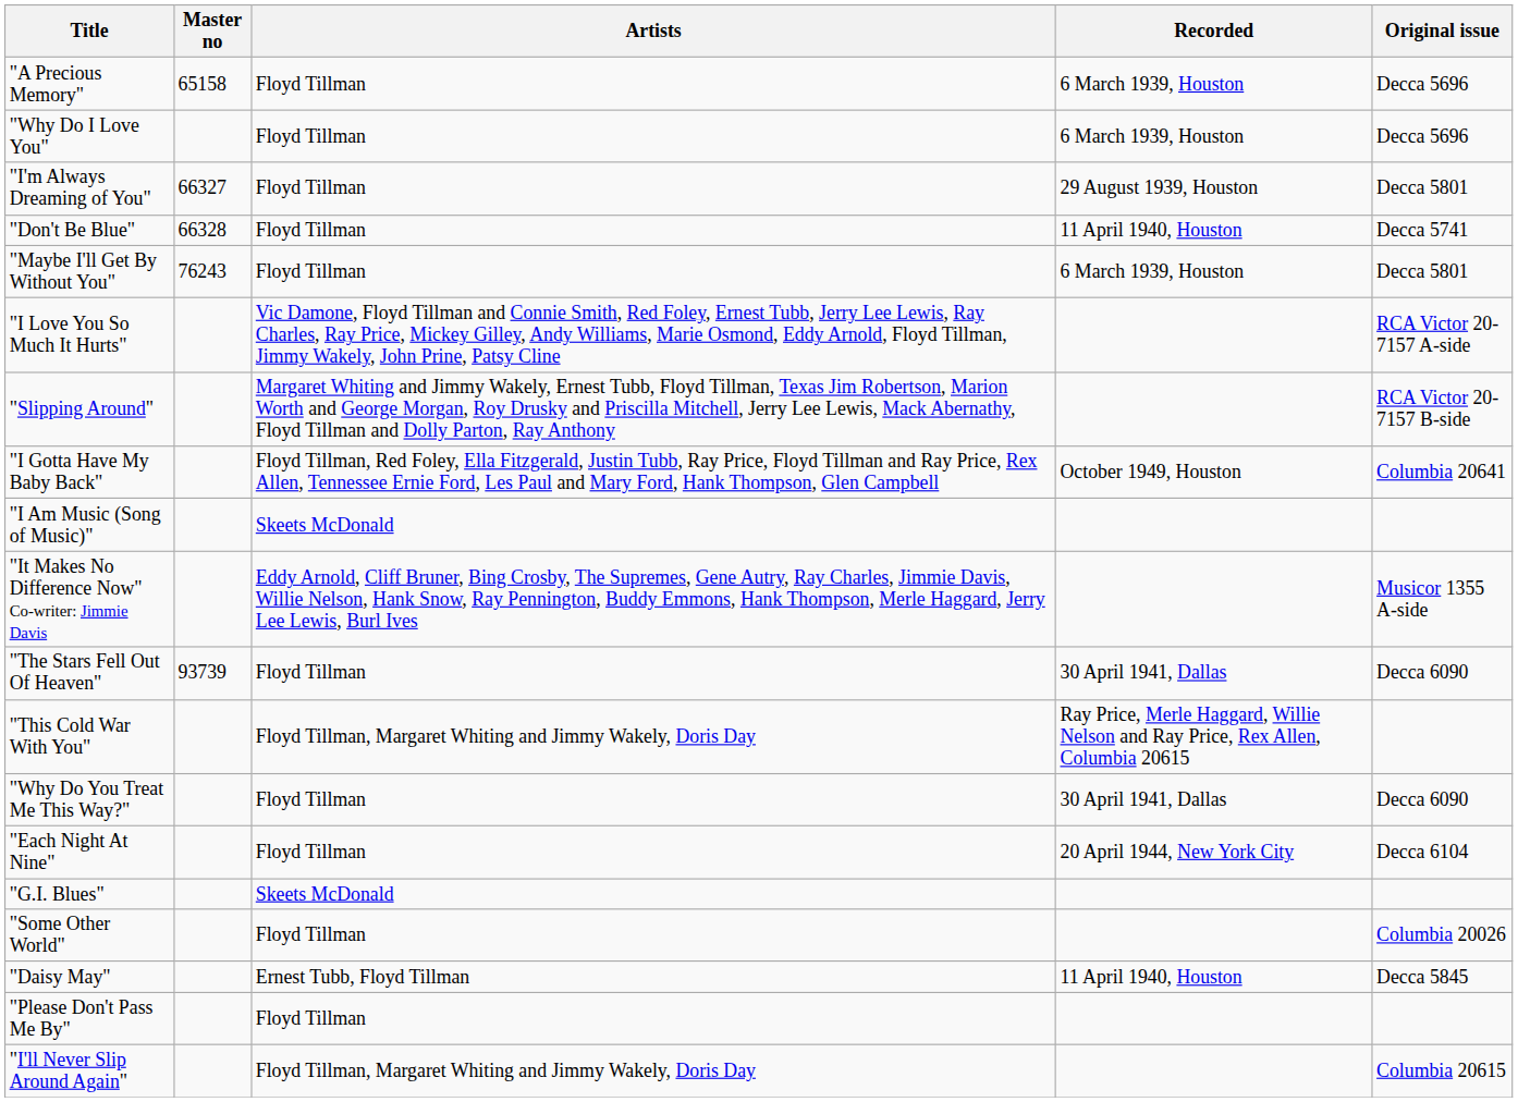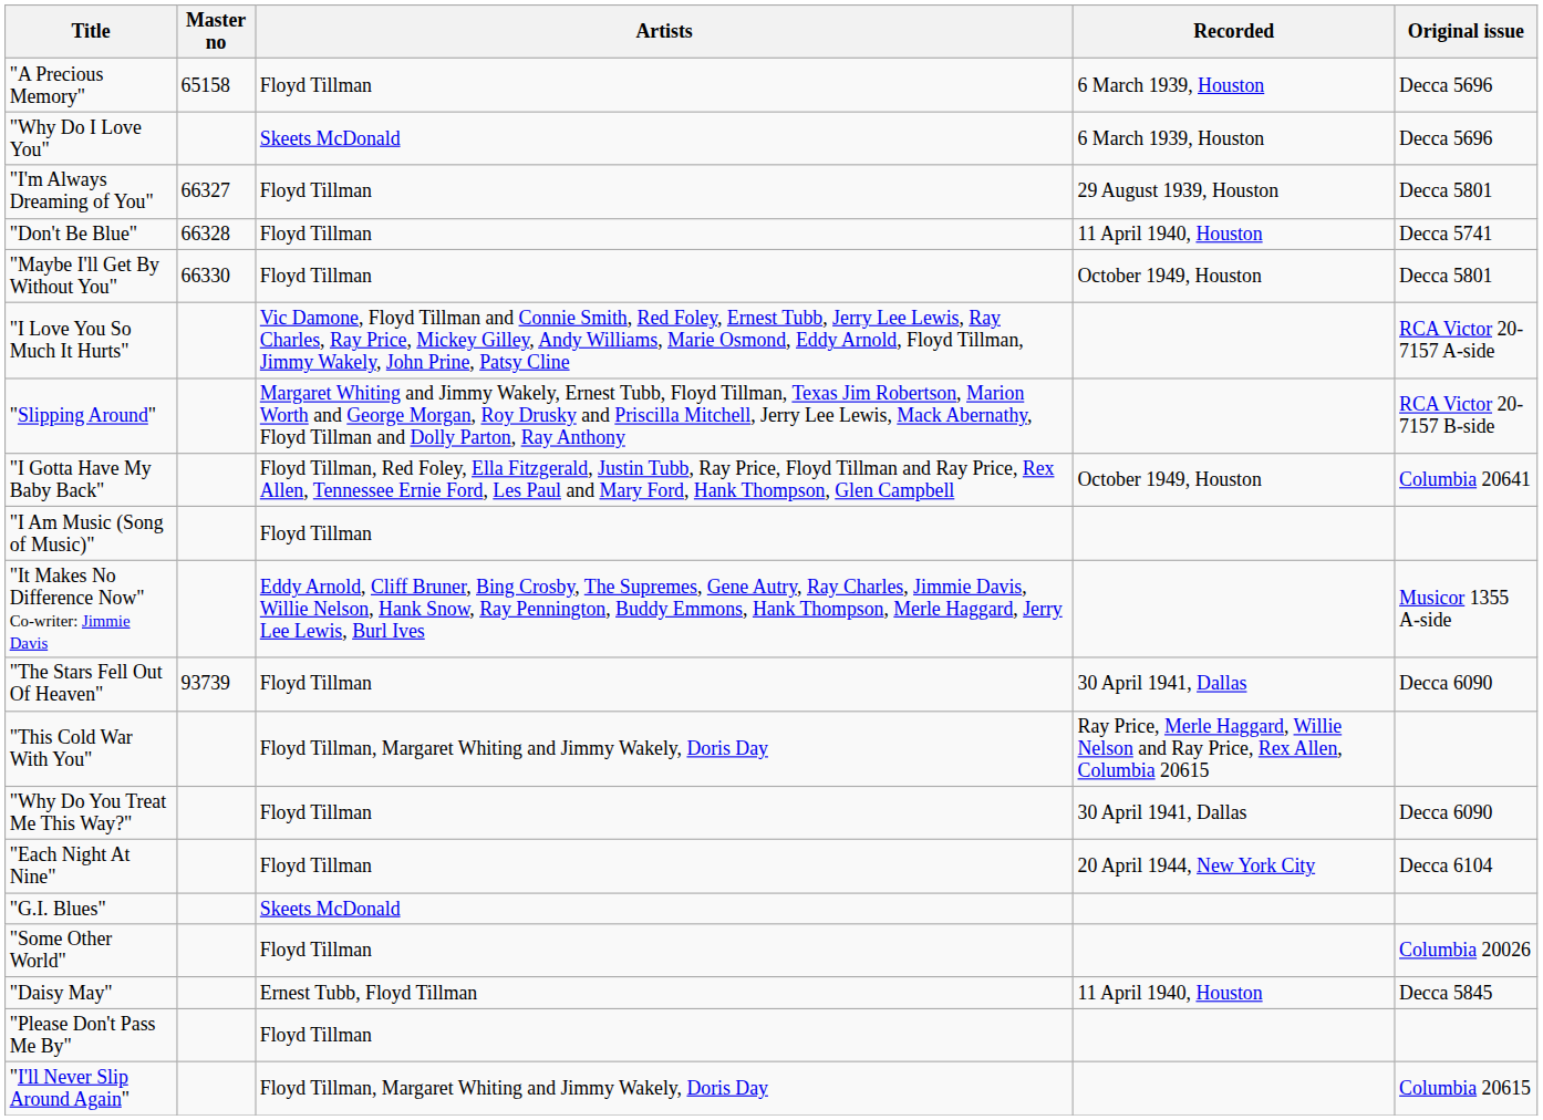"Why Do I Love You" | Artists: Floyd Tillman -> Skeets McDonald
"Maybe I'll Get By Without You" | Master no: 76243 -> 66330
"Maybe I'll Get By Without You" | Recorded: 6 March 1939, Houston -> October 1949, Houston
"I Am Music (Song of Music)" | Artists: Skeets McDonald -> Floyd Tillman
